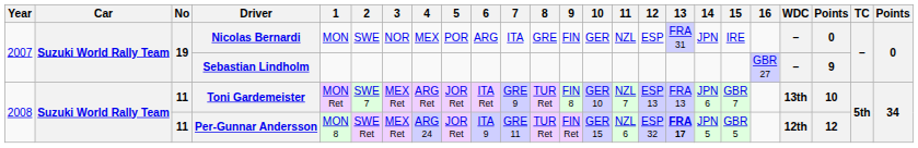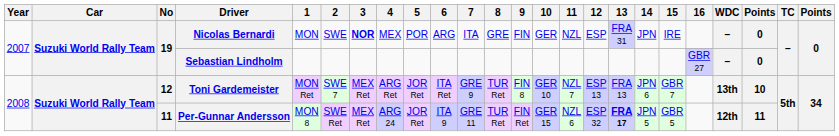Nicolas Bernardi | 3: normal -> bold
Sebastian Lindholm | column 22: 9 -> 0
Toni Gardemeister | No: 11 -> 12
Per-Gunnar Andersson | column 22: 12 -> 11
